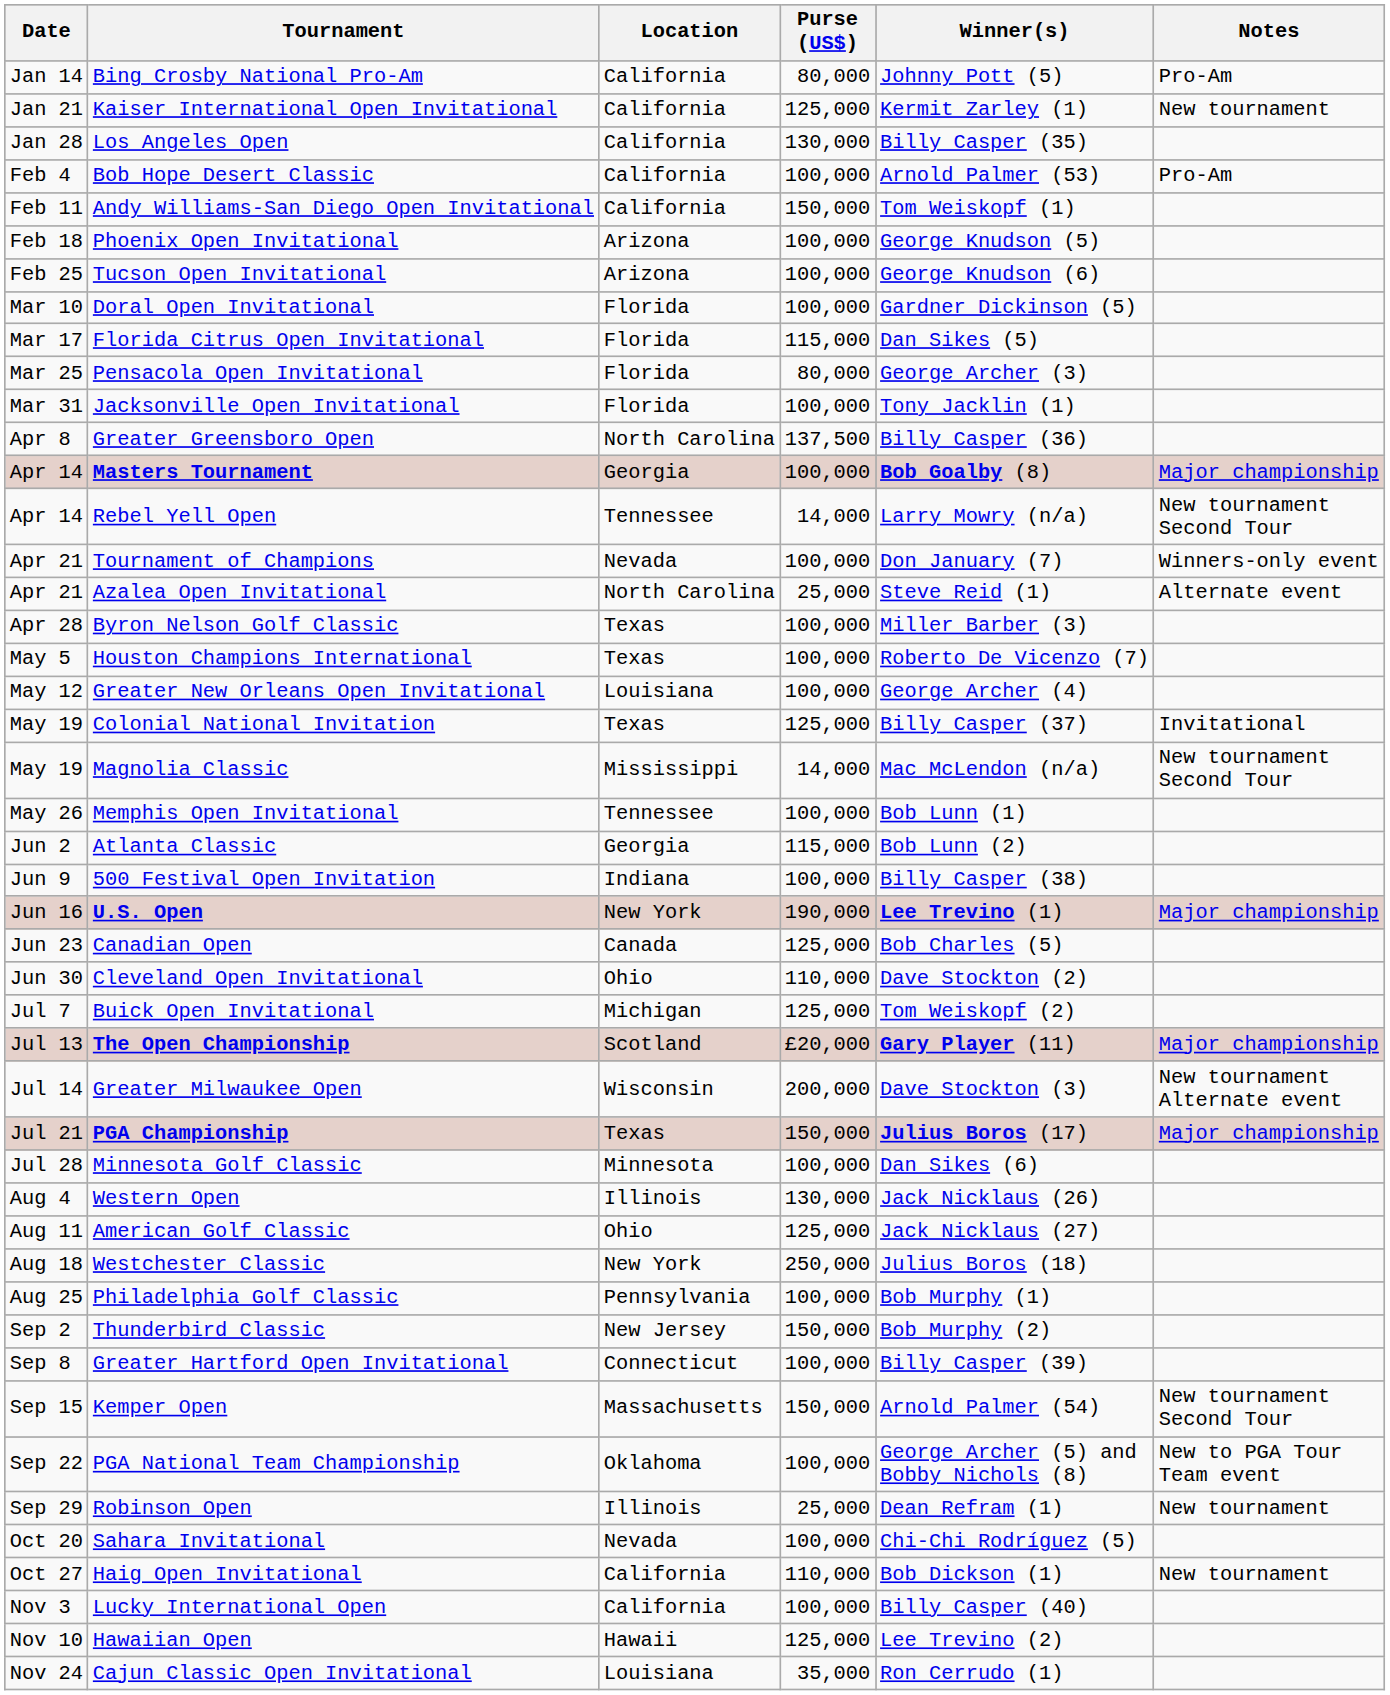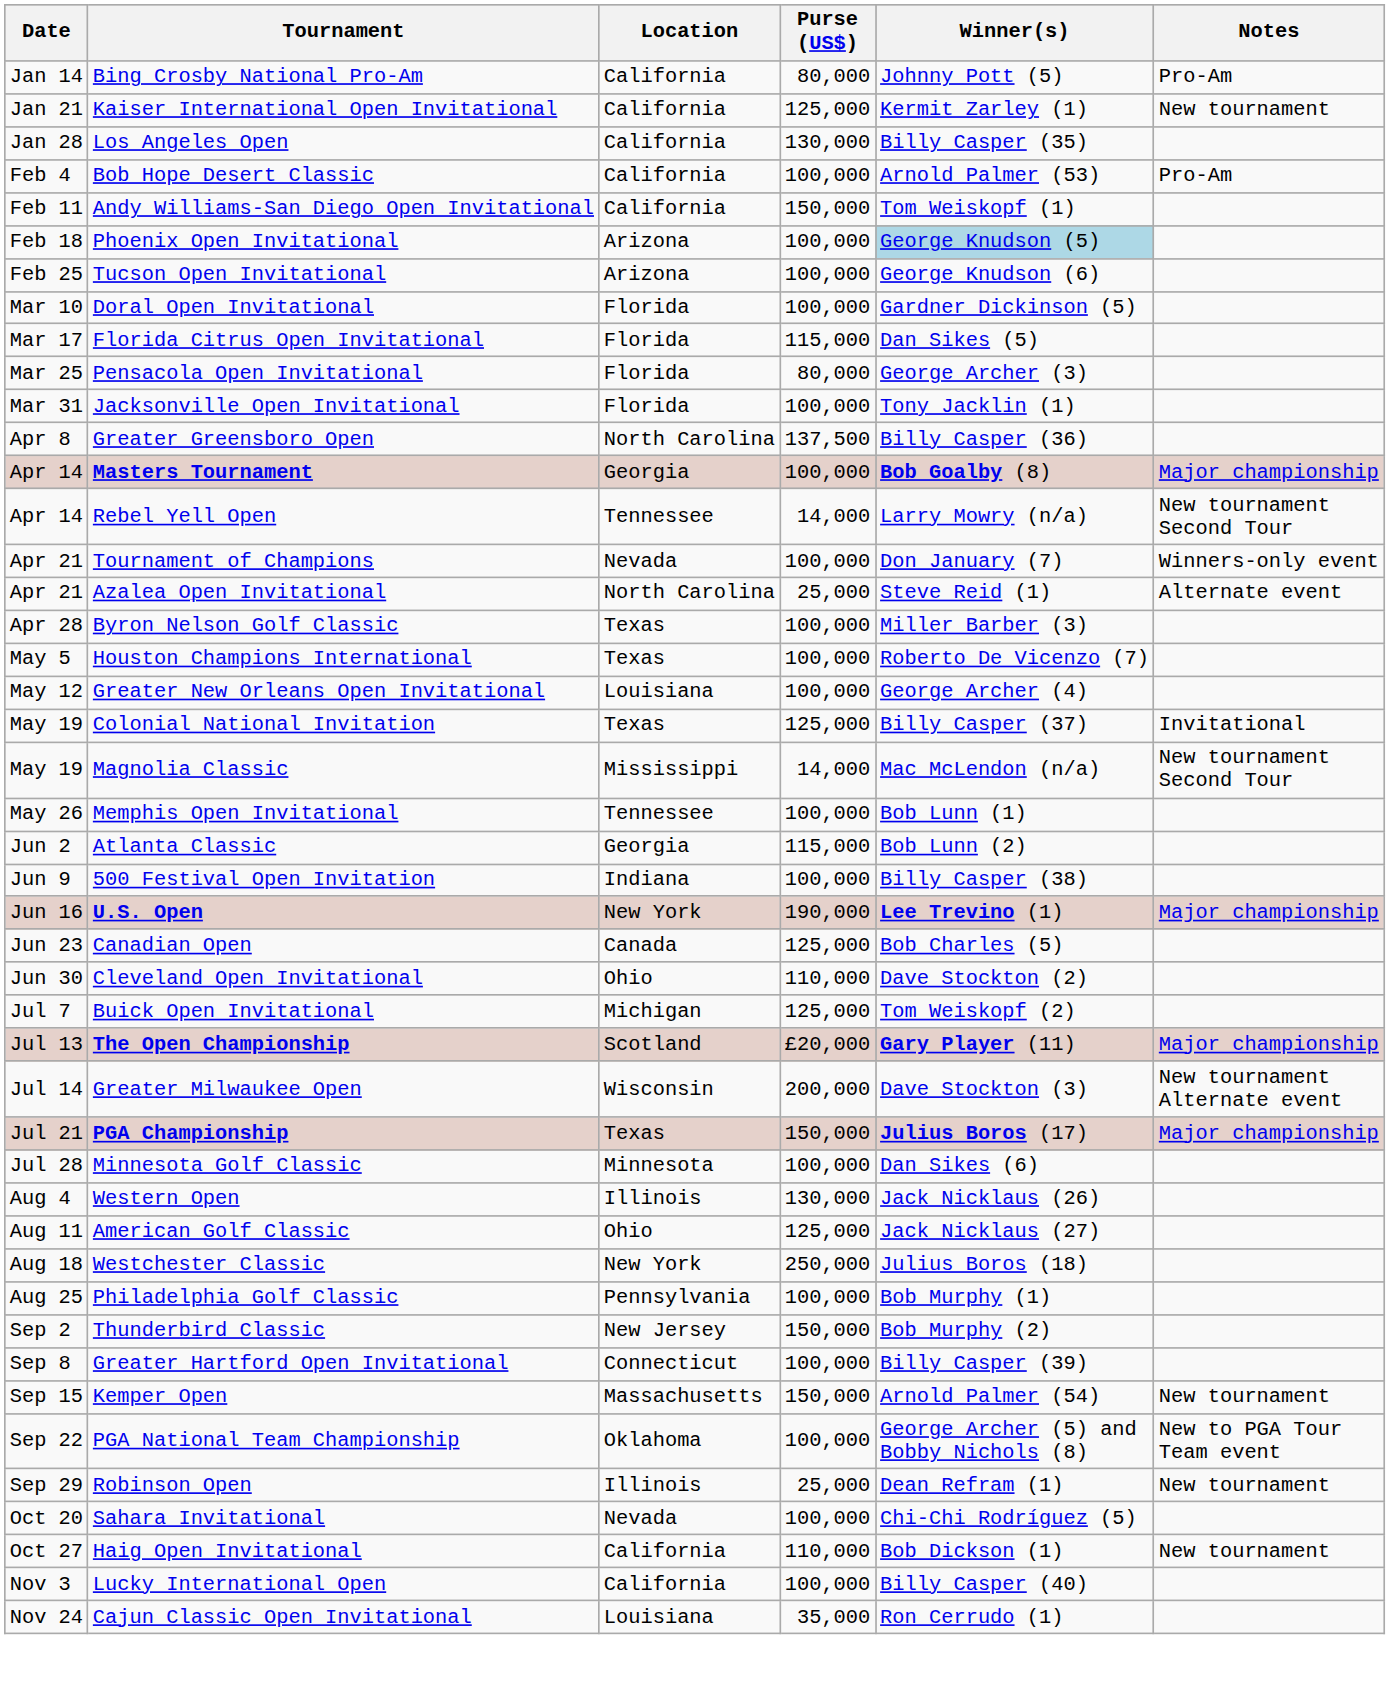Phoenix Open Invitational | Winner(s): no background -> lightblue background
Kemper Open | Notes: New tournament Second Tour -> New tournament
- row: Nov 10 | Hawaiian Open | Hawaii | 125,000 | Lee Trevino (2)
